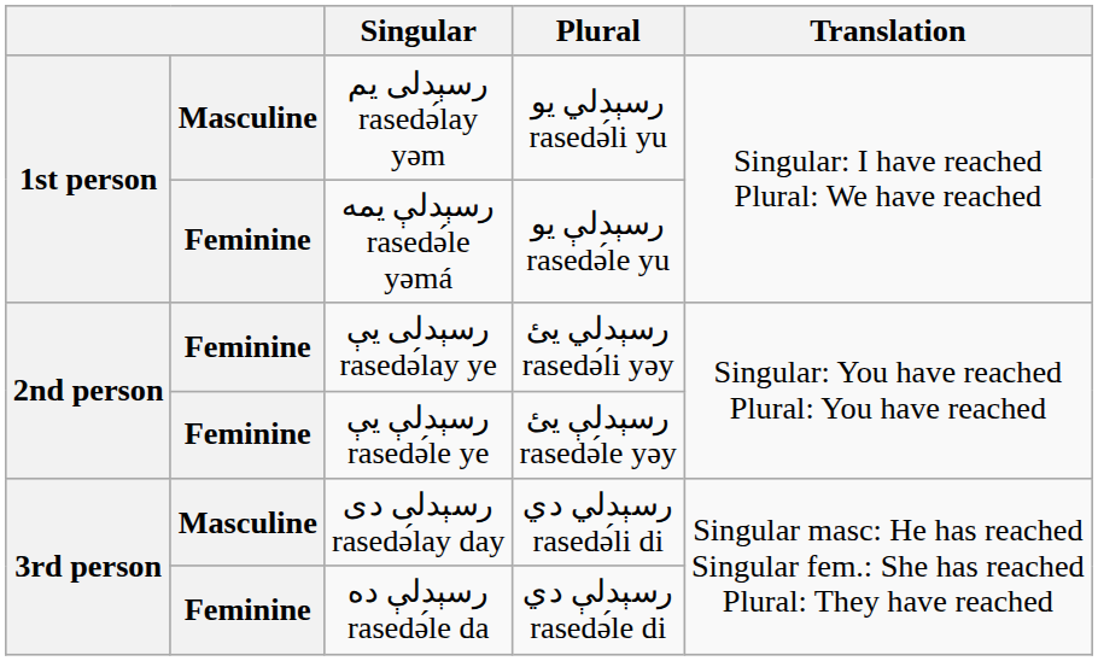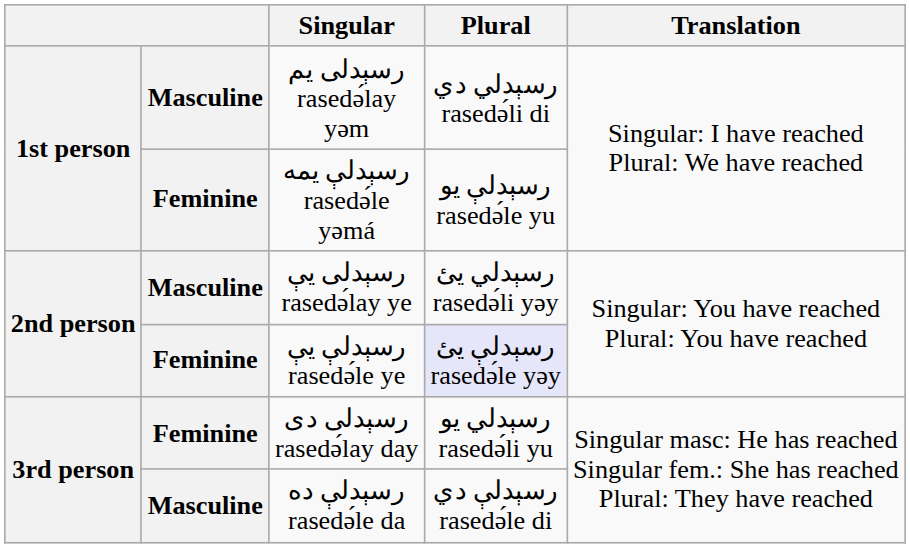رسېدلی یم rasedə́lay yəm | Plural: رسېدلي یو rasedə́li yu -> رسېدلي دي rasedə́li di
رسېدلی یې rasedə́lay ye | column 2: Feminine -> Masculine
رسېدلې یې rasedə́le ye | Plural: no background -> lavender background
رسېدلی دی rasedə́lay day | column 2: Masculine -> Feminine
رسېدلی دی rasedə́lay day | Plural: رسېدلي دي rasedə́li di -> رسېدلي یو rasedə́li yu
رسېدلې ده rasedə́le da | column 2: Feminine -> Masculine
